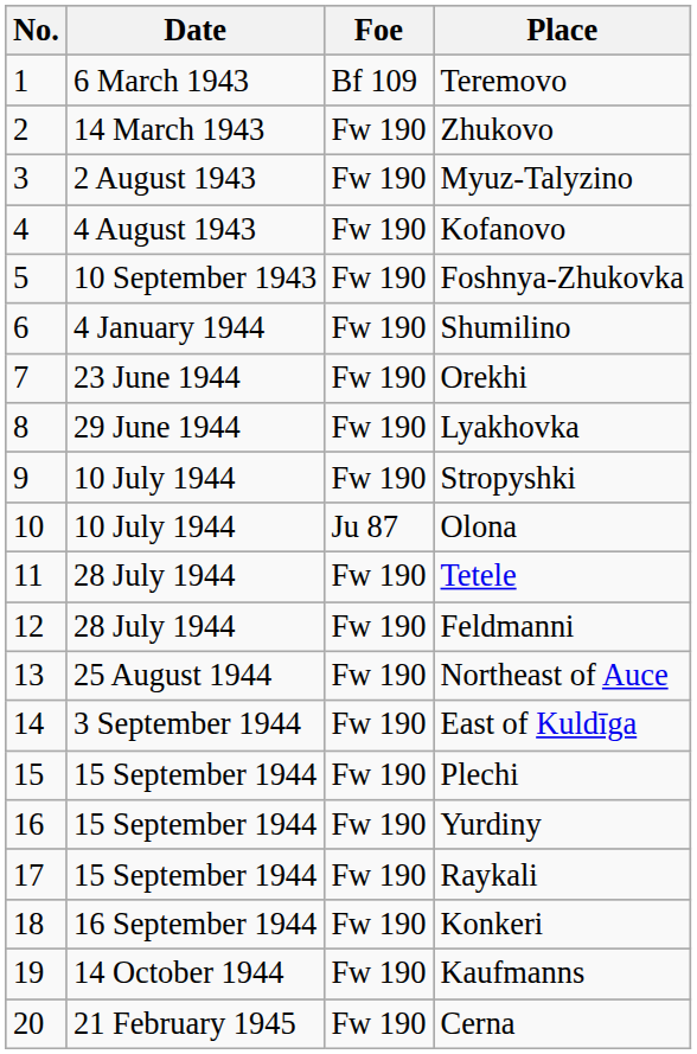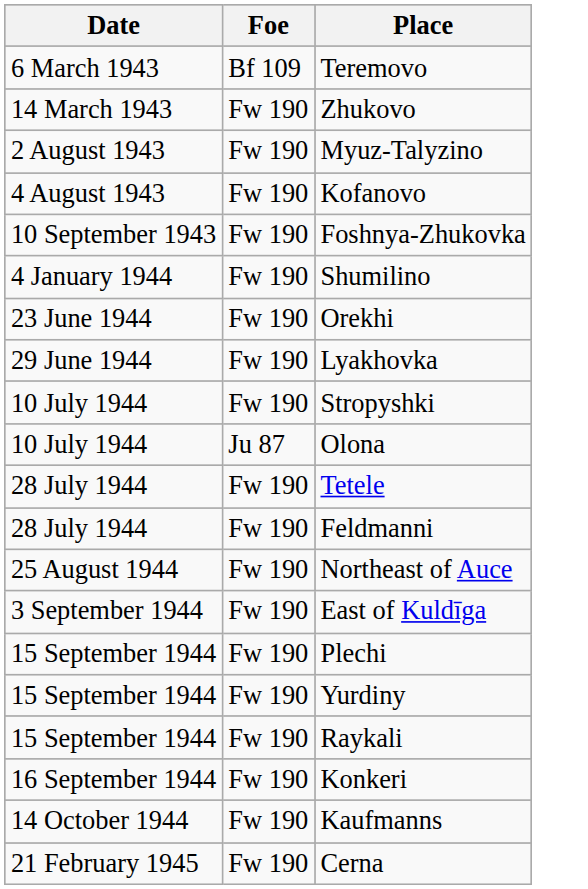- column: No. | 1 | 2 | 3 | 4 | 5 | 6 | 7 | 8 | 9 | 10 | 11 | 12 | 13 | 14 | 15 | 16 | 17 | 18 | 19 | 20
